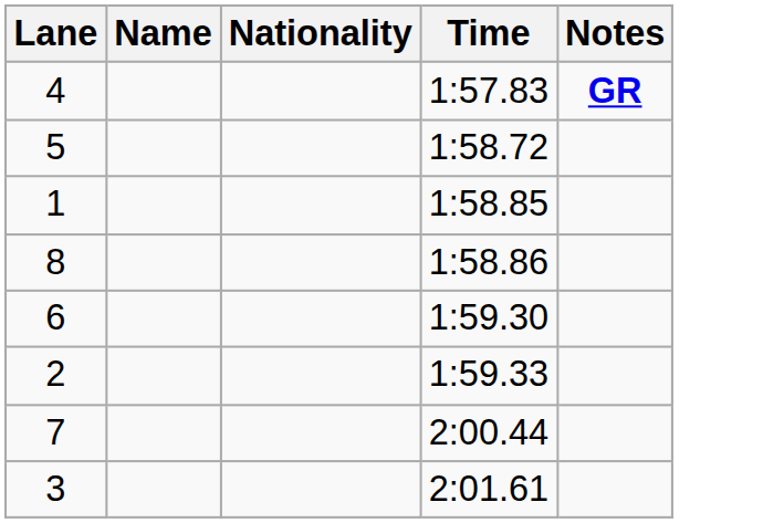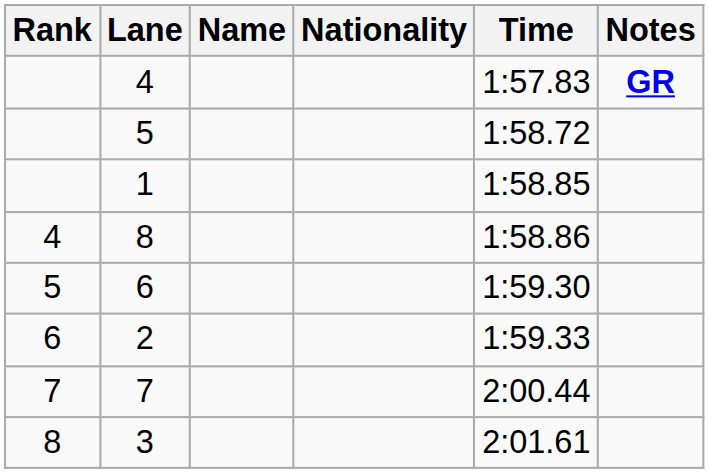+ column: Rank | 4 | 5 | 6 | 7 | 8
